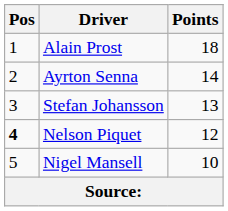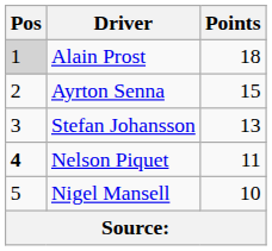Alain Prost | Pos: no background -> lightgrey background
Ayrton Senna | Points: 14 -> 15
Nelson Piquet | Points: 12 -> 11
